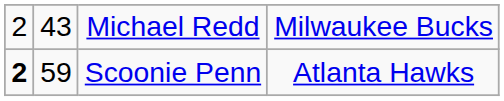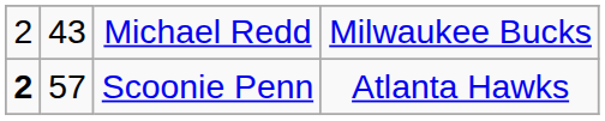Scoonie Penn | column 2: 59 -> 57
